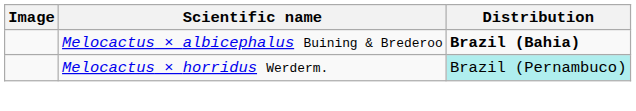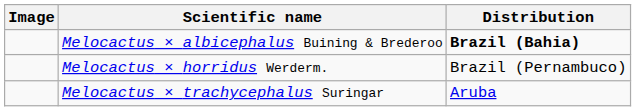Melocactus × horridus Werderm. | Distribution: paleturquoise background -> no background
+ row: Melocactus × trachycephalus Suringar | Aruba
